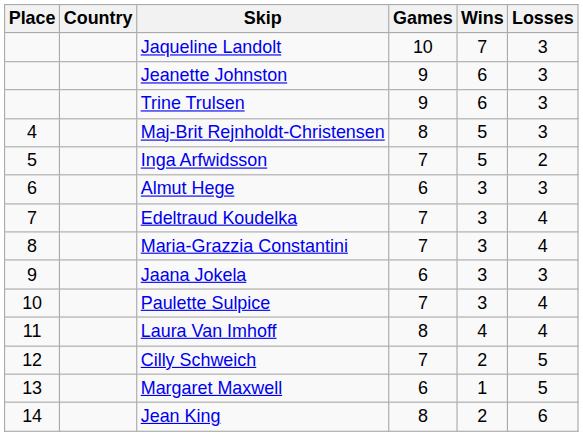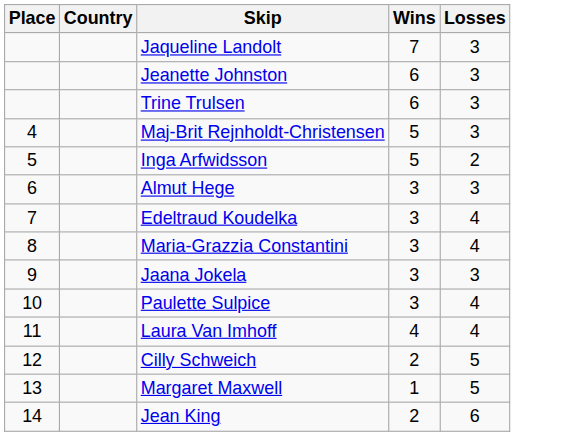- column: Games | 10 | 9 | 9 | 8 | 7 | 6 | 7 | 7 | 6 | 7 | 8 | 7 | 6 | 8
